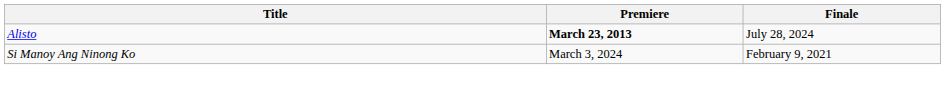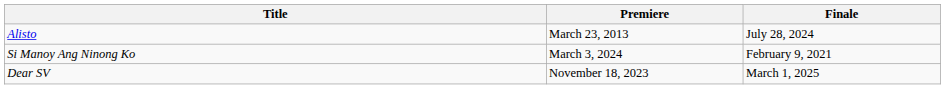Alisto | Premiere: bold -> normal
+ row: Dear SV | November 18, 2023 | March 1, 2025
